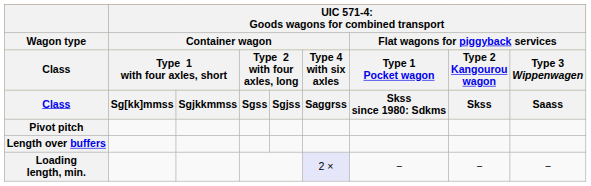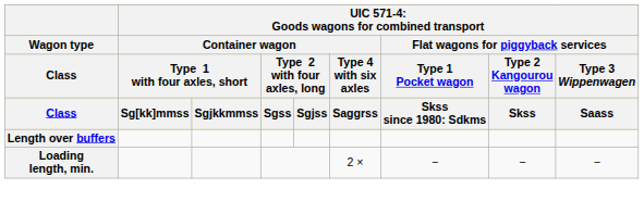- row: Pivot pitch
Loading length, min. | column 6: lavender background -> no background
